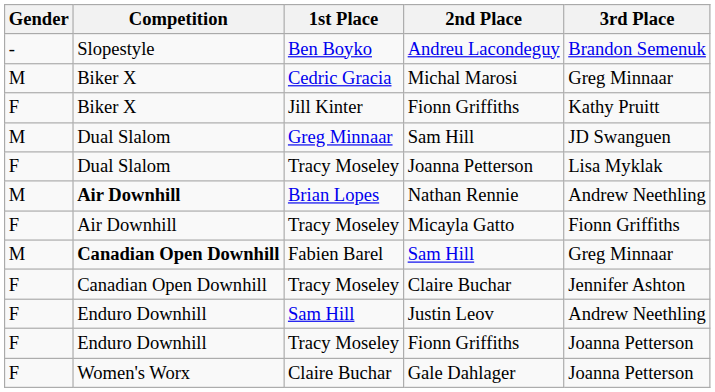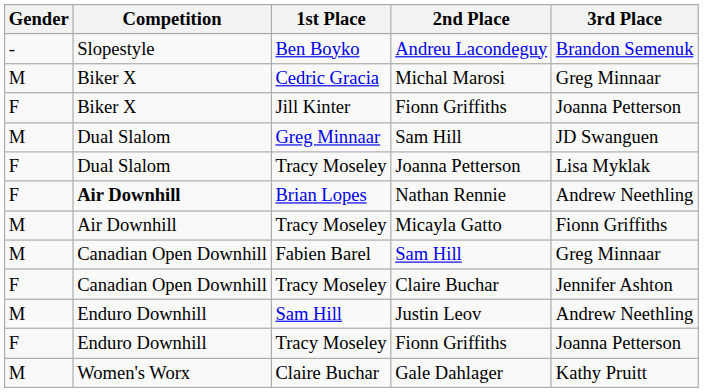Jill Kinter / Fionn Griffiths | 3rd Place: Kathy Pruitt -> Joanna Petterson
Nathan Rennie | Gender: M -> F
Micayla Gatto | Gender: F -> M
Fabien Barel / Sam Hill | Competition: bold -> normal
Justin Leov | Gender: F -> M
Gale Dahlager | Gender: F -> M
Gale Dahlager | 3rd Place: Joanna Petterson -> Kathy Pruitt
